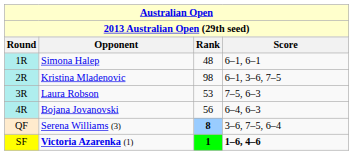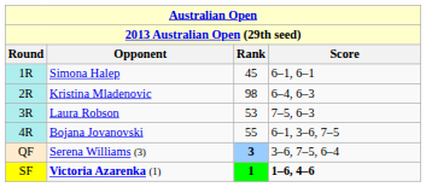Simona Halep | Rank: 48 -> 45
Kristina Mladenovic | Score: 6–1, 3–6, 7–5 -> 6–4, 6–3
Bojana Jovanovski | Rank: 56 -> 55
Bojana Jovanovski | Score: 6–4, 6–3 -> 6–1, 3–6, 7–5
Serena Williams (3) | Rank: 8 -> 3
